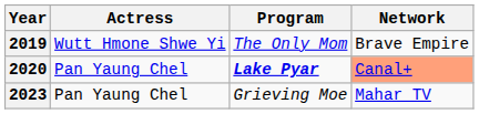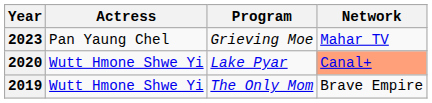rows swapped: 2019 <-> 2023
2020 | Actress: Pan Yaung Chel -> Wutt Hmone Shwe Yi
2020 | Program: bold -> normal
